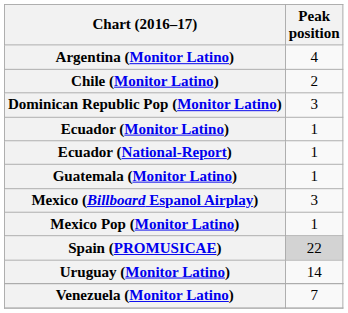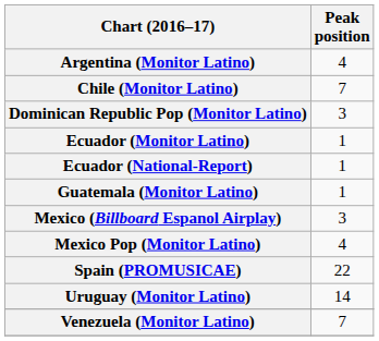Chile (Monitor Latino) | Peak position: 2 -> 7
Mexico Pop (Monitor Latino) | Peak position: 1 -> 4
Spain (PROMUSICAE) | Peak position: lightgrey background -> no background
